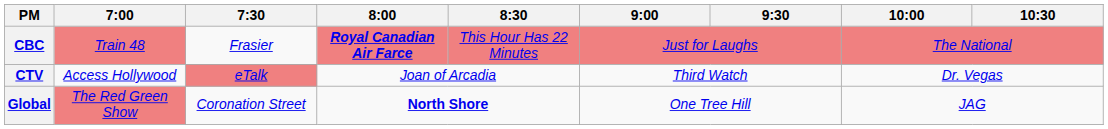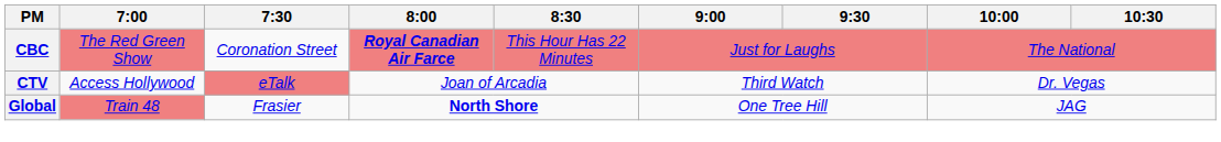CBC | 7:00: Train 48 -> The Red Green Show
CBC | 7:30: Frasier -> Coronation Street
Global | 7:00: The Red Green Show -> Train 48
Global | 7:30: Coronation Street -> Frasier
